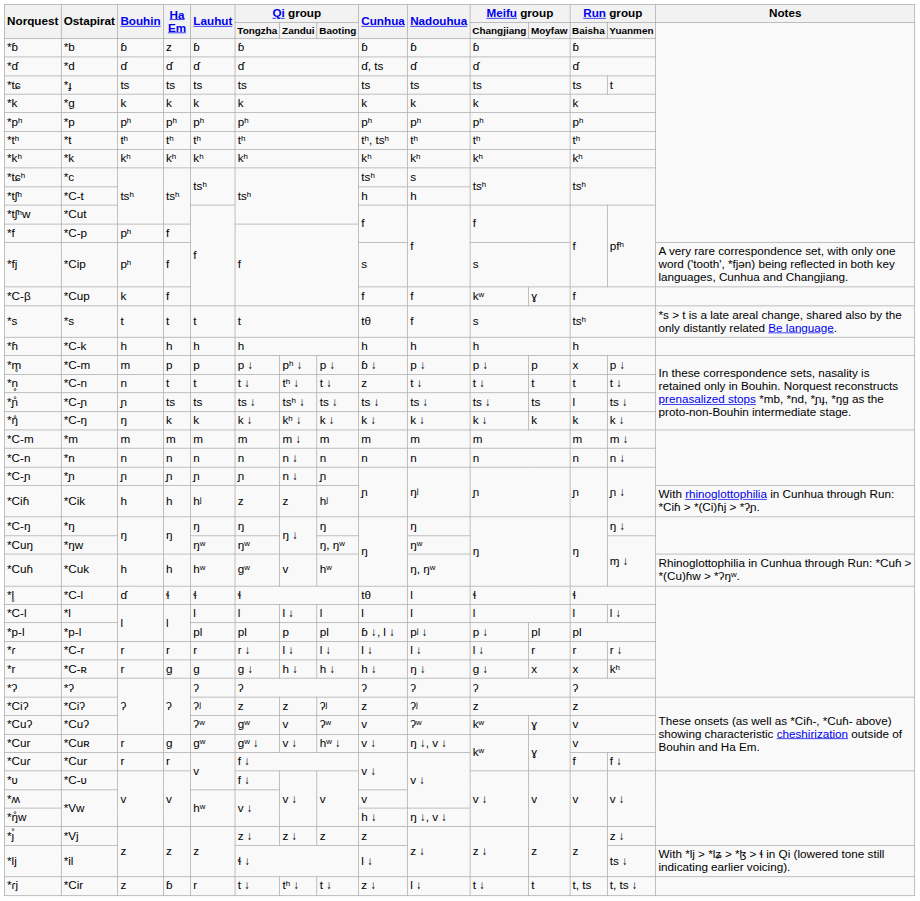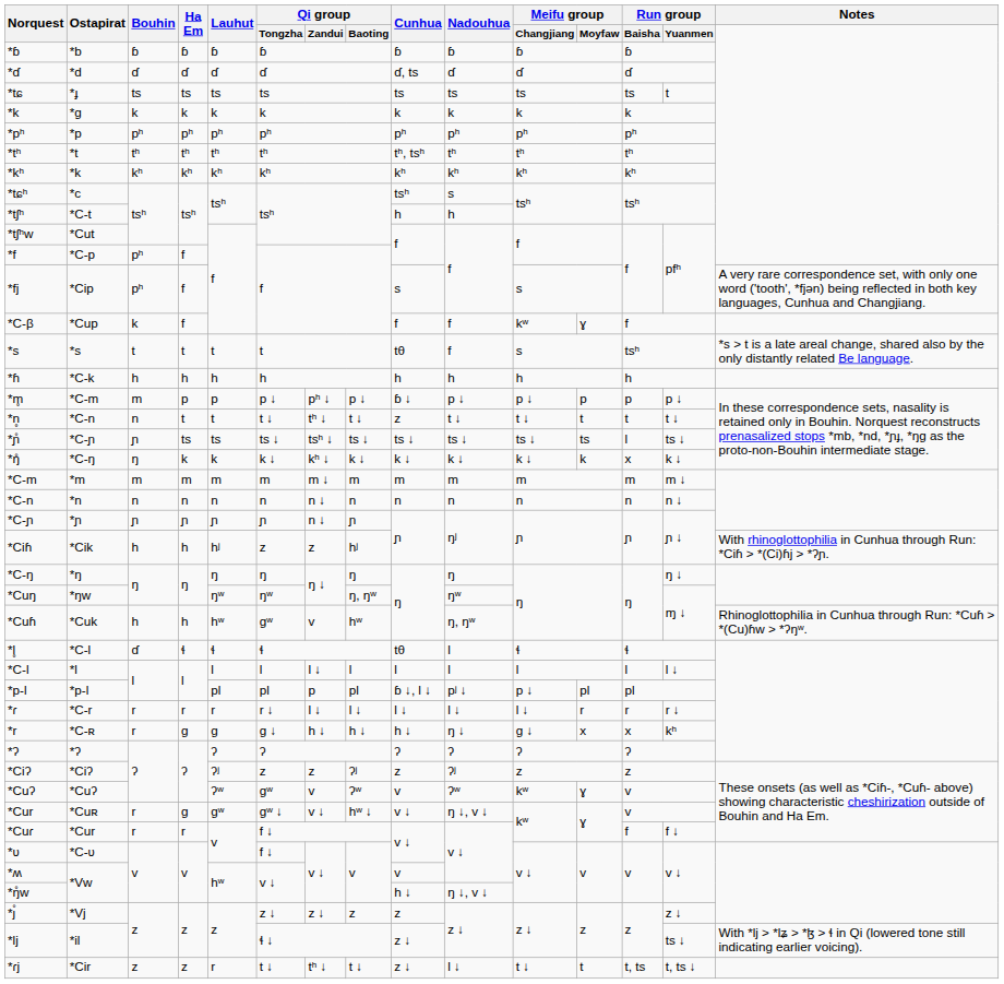*ɓ | Ha Em: z -> ɓ
*m̥ | Run group / Baisha: x -> p
*ŋ̊ | Run group / Baisha: k -> x
*lj | Cunhua: l ↓ -> z ↓
*ɾj | Ha Em: ɓ -> z
